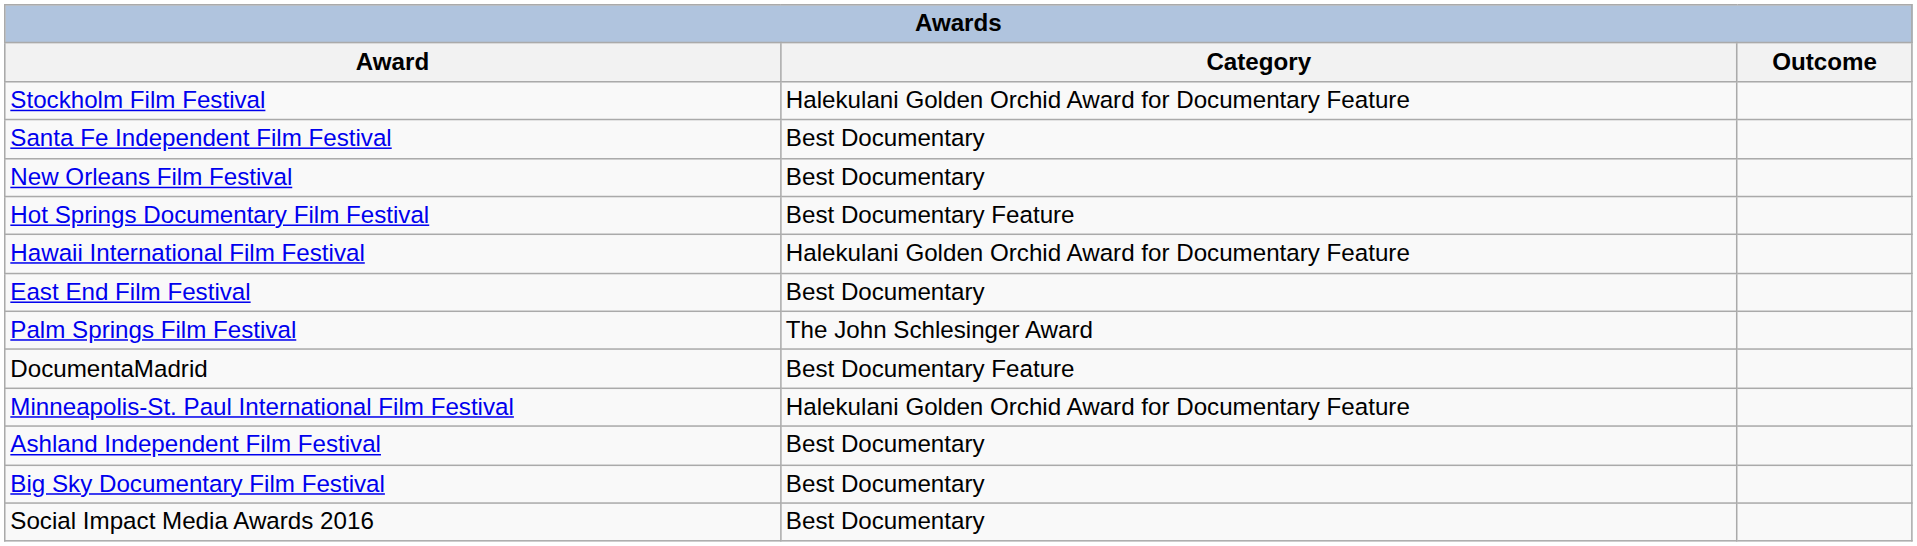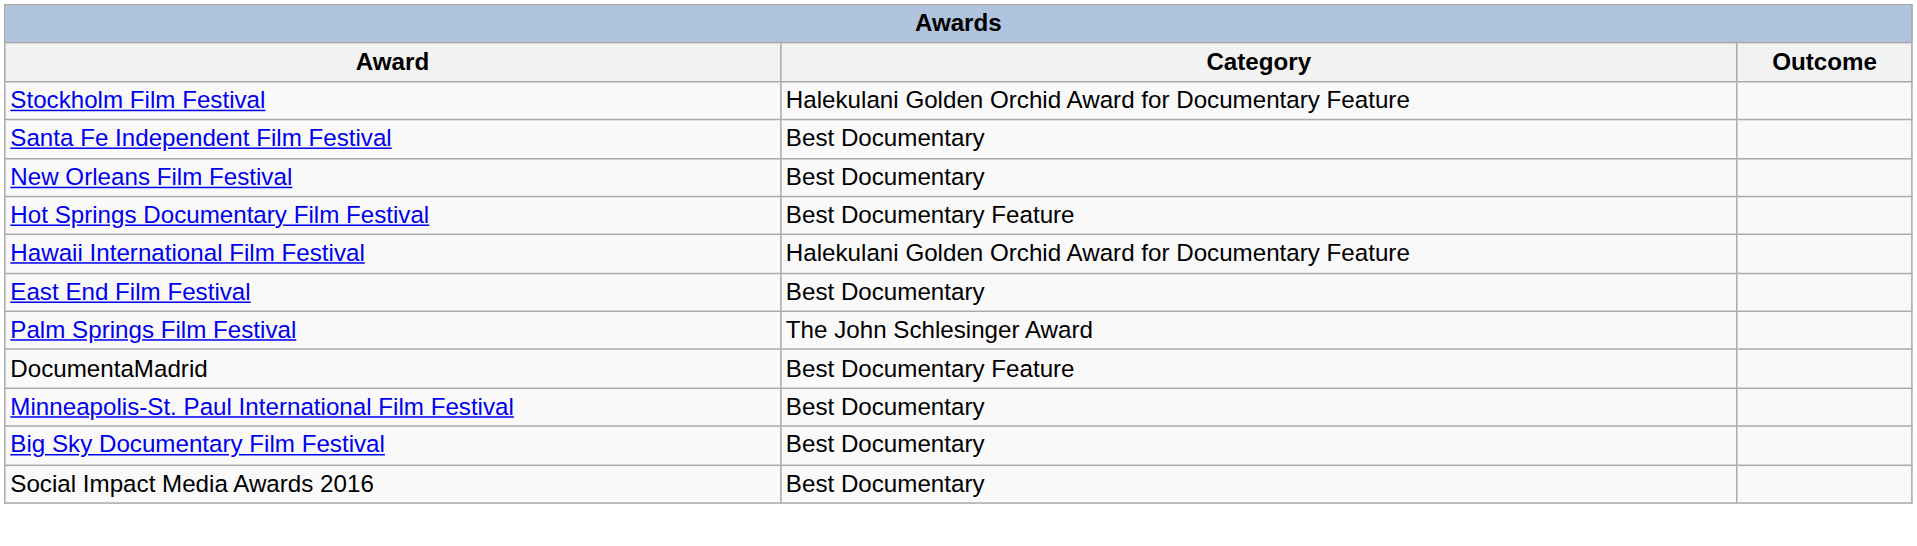Minneapolis-St. Paul International Film Festival | Category: Halekulani Golden Orchid Award for Documentary Feature -> Best Documentary
- row: Ashland Independent Film Festival | Best Documentary
